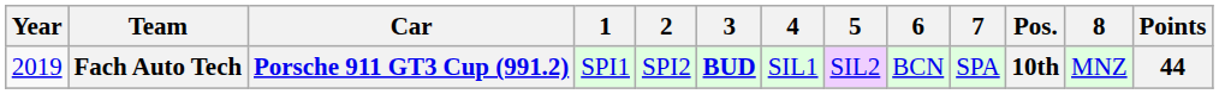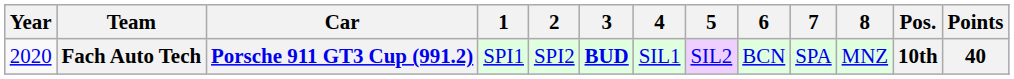columns swapped: 8 <-> Pos.
Fach Auto Tech | Year: 2019 -> 2020
Fach Auto Tech | Points: 44 -> 40
